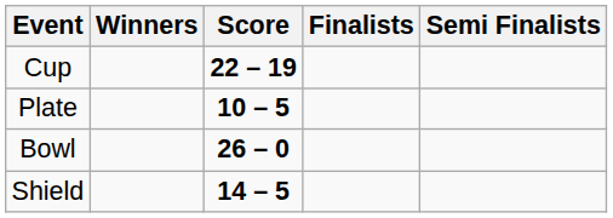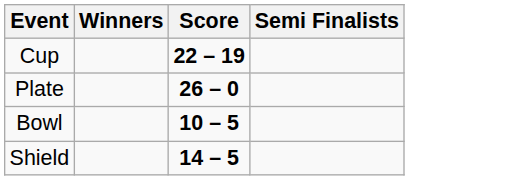- column: Finalists
Plate | Score: 10 – 5 -> 26 – 0
Bowl | Score: 26 – 0 -> 10 – 5
